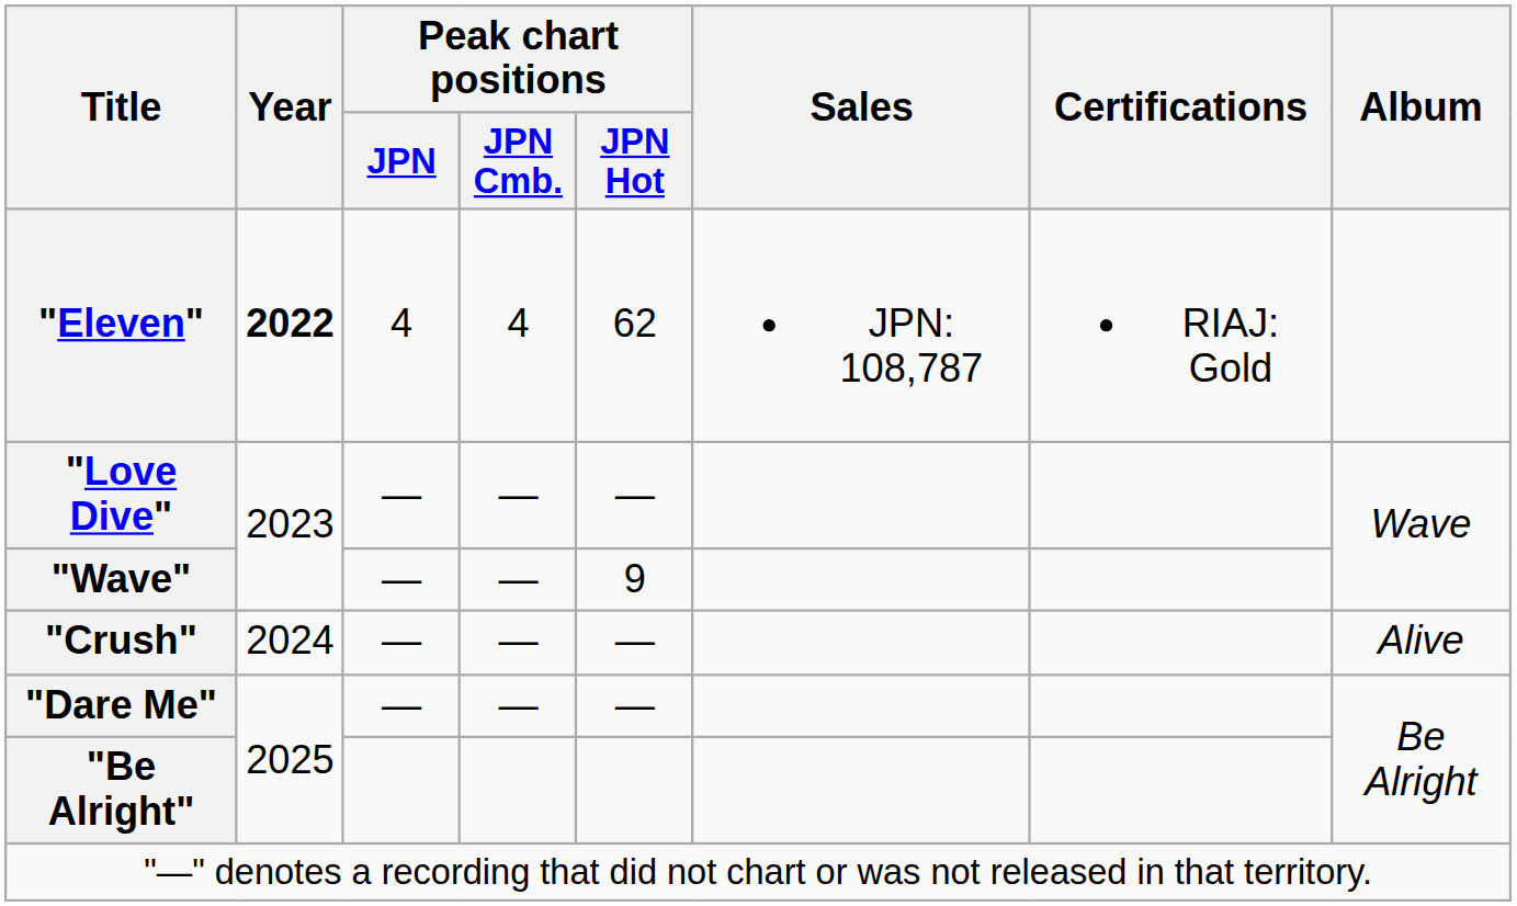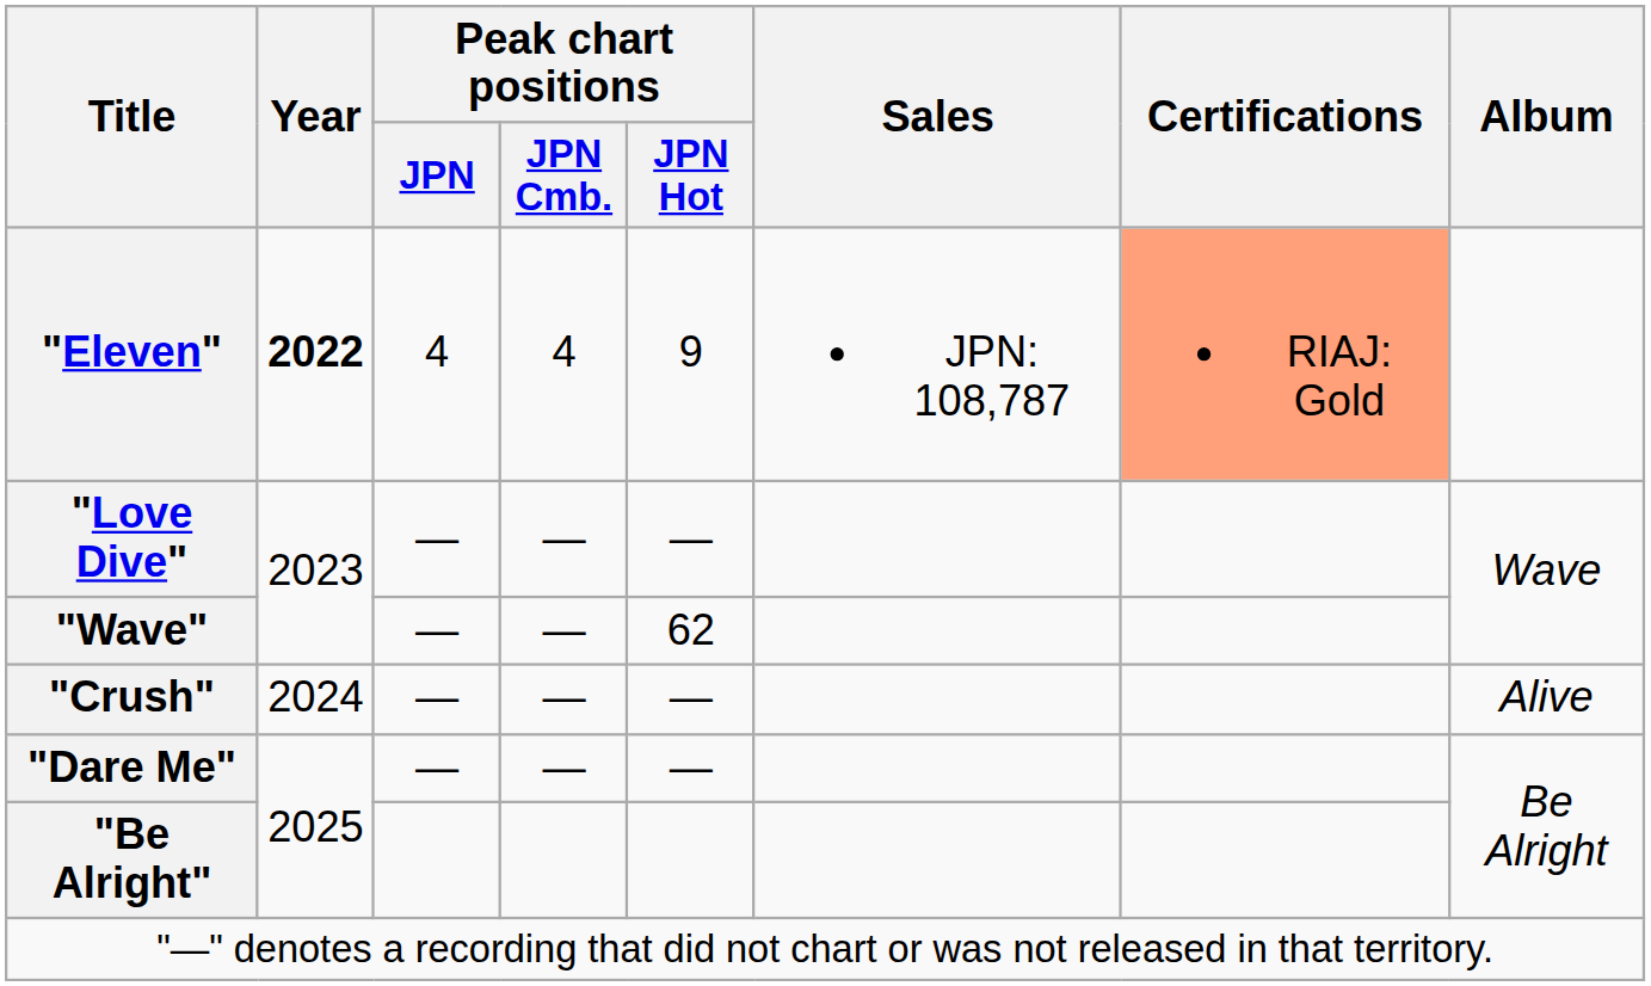"Eleven" | Peak chart positions / JPN Hot: 62 -> 9
"Eleven" | Certifications: no background -> lightsalmon background
"Wave" | Peak chart positions / JPN Hot: 9 -> 62
